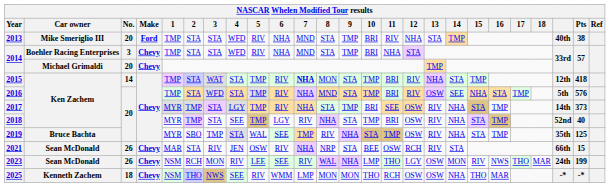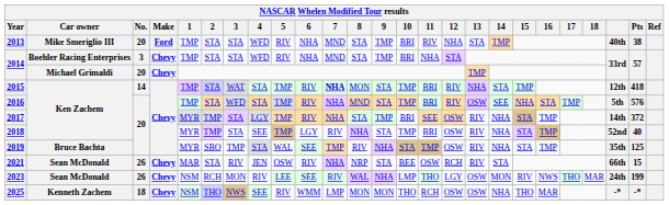2017 | Pts: 373 -> 372
